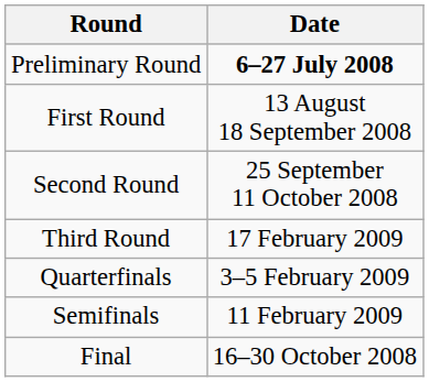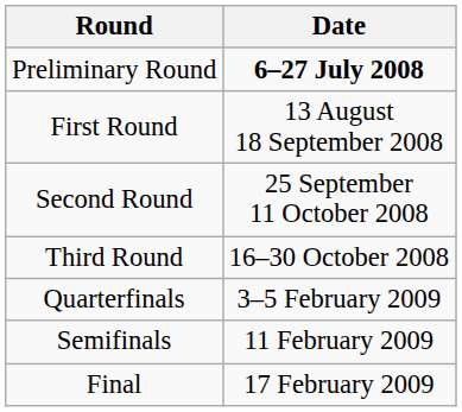Third Round | Date: 17 February 2009 -> 16–30 October 2008
Final | Date: 16–30 October 2008 -> 17 February 2009
